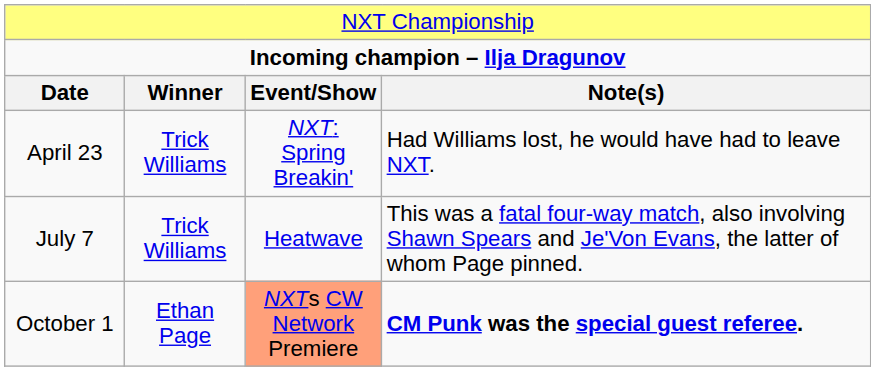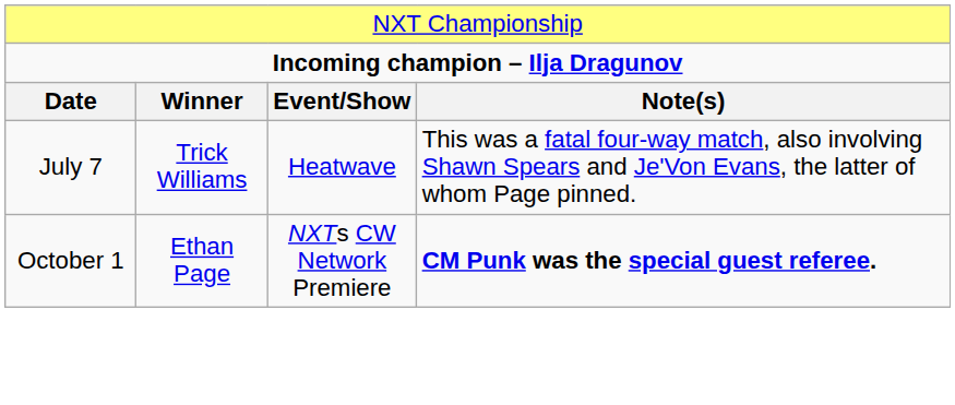- row: April 23 | Trick Williams | NXT: Spring Breakin' | Had Williams lost, he would have had to leave NXT.
October 1 | column 3: lightsalmon background -> no background
